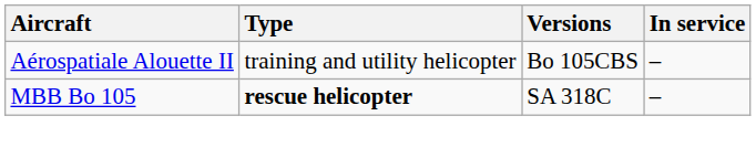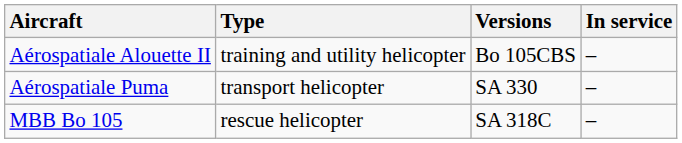+ row: Aérospatiale Puma | transport helicopter | SA 330 | –
MBB Bo 105 | Type: bold -> normal
